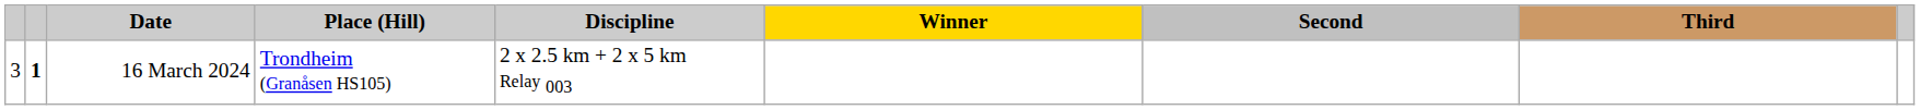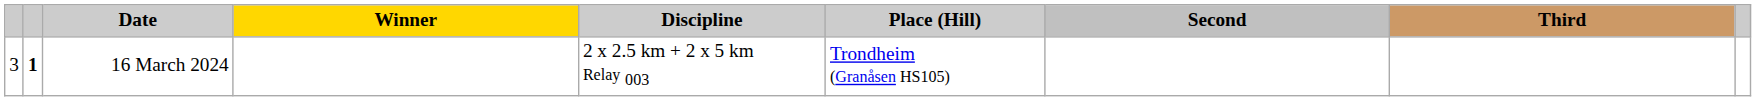columns swapped: Place (Hill) <-> Winner
